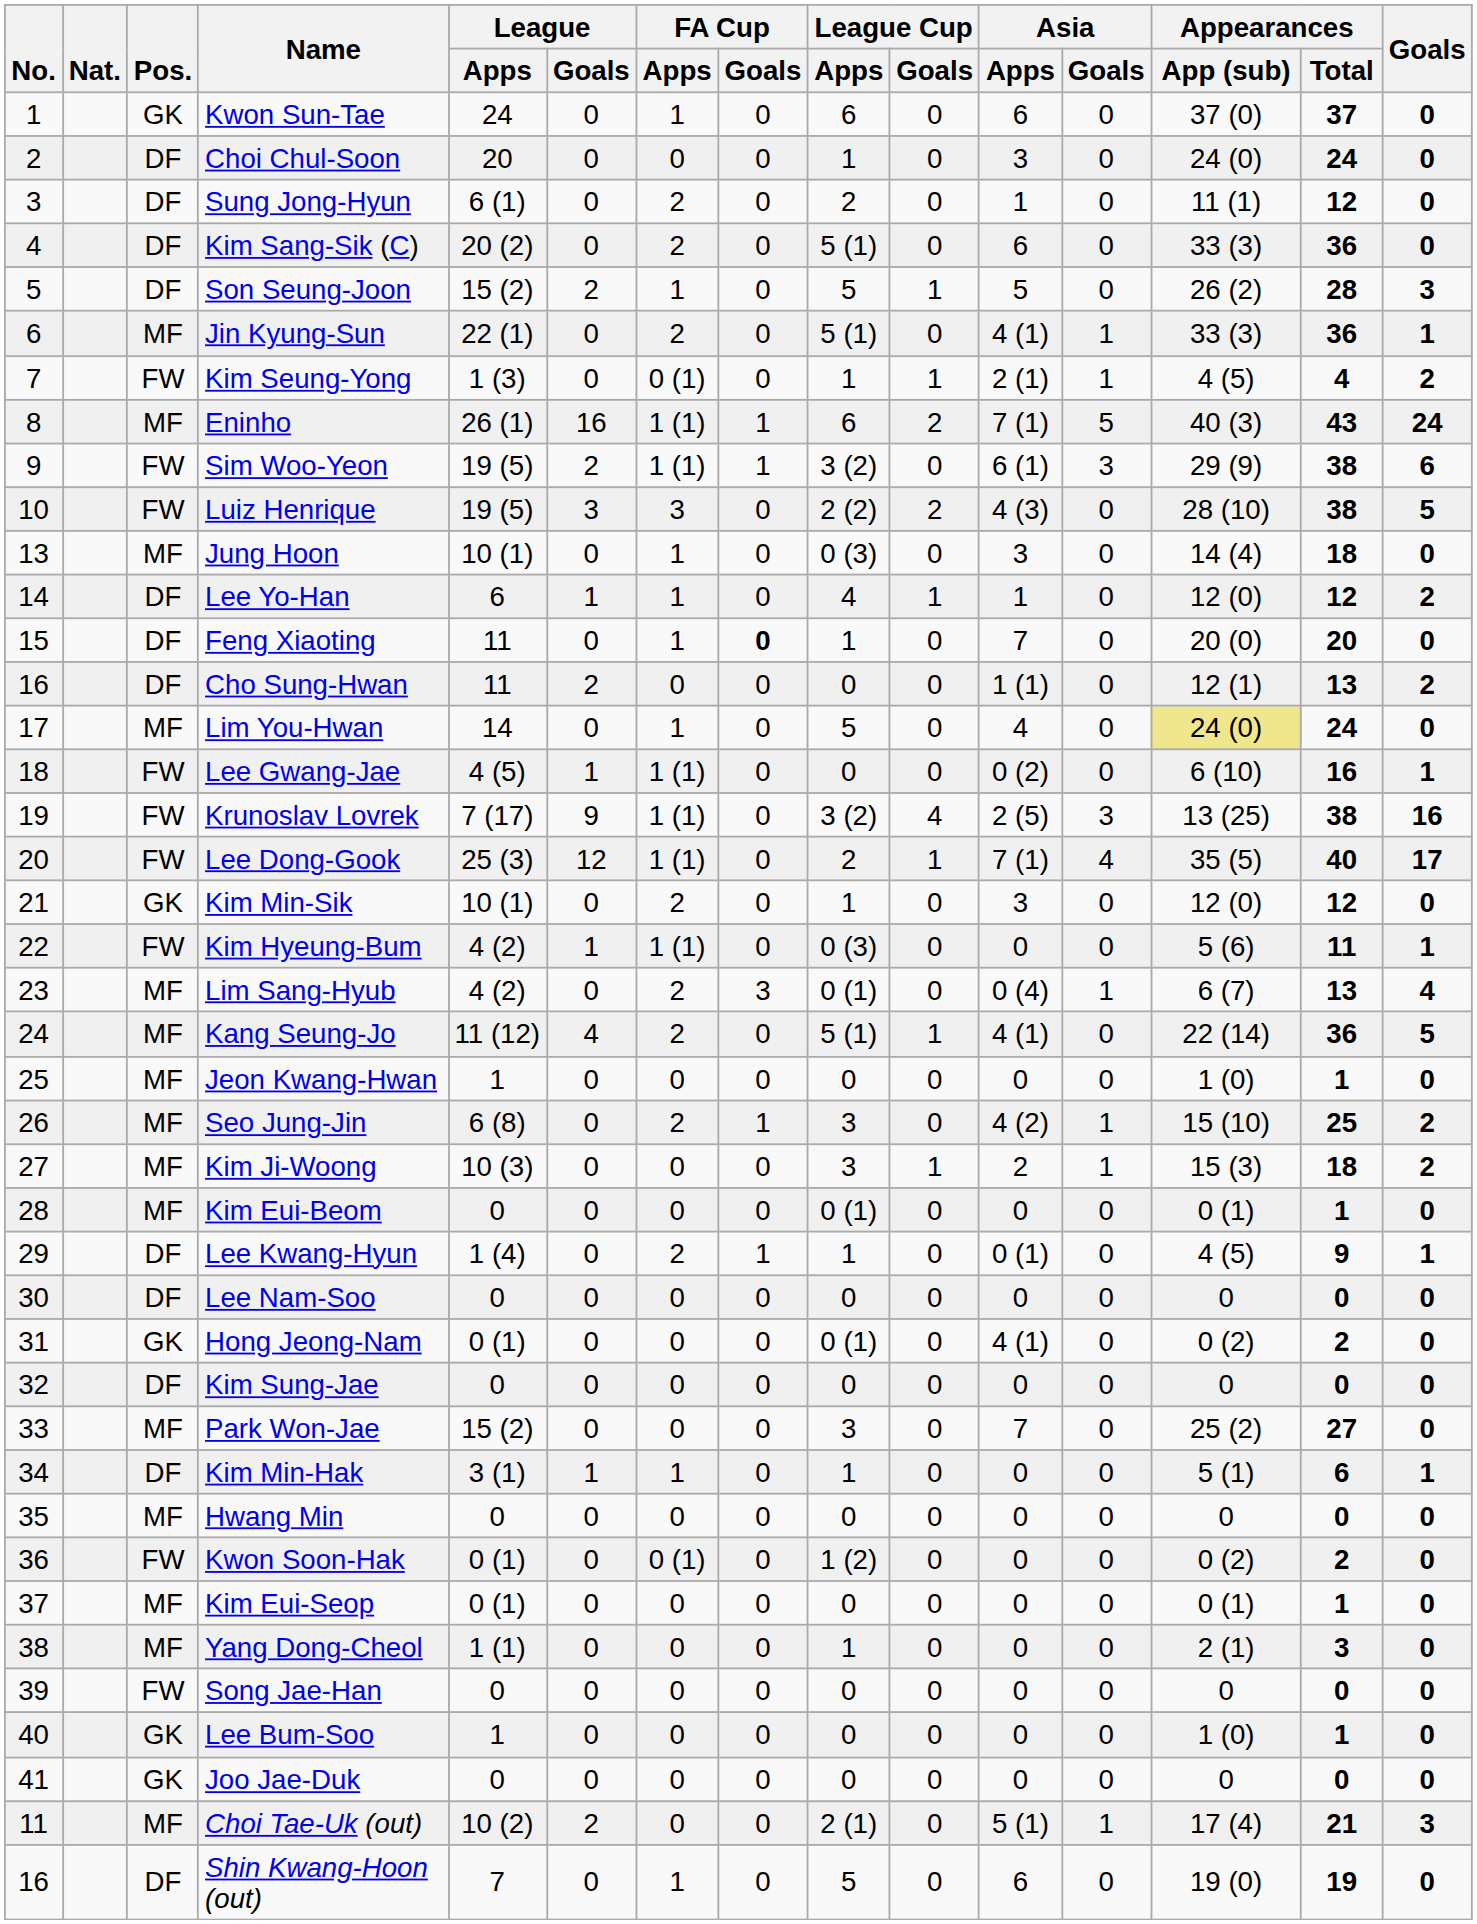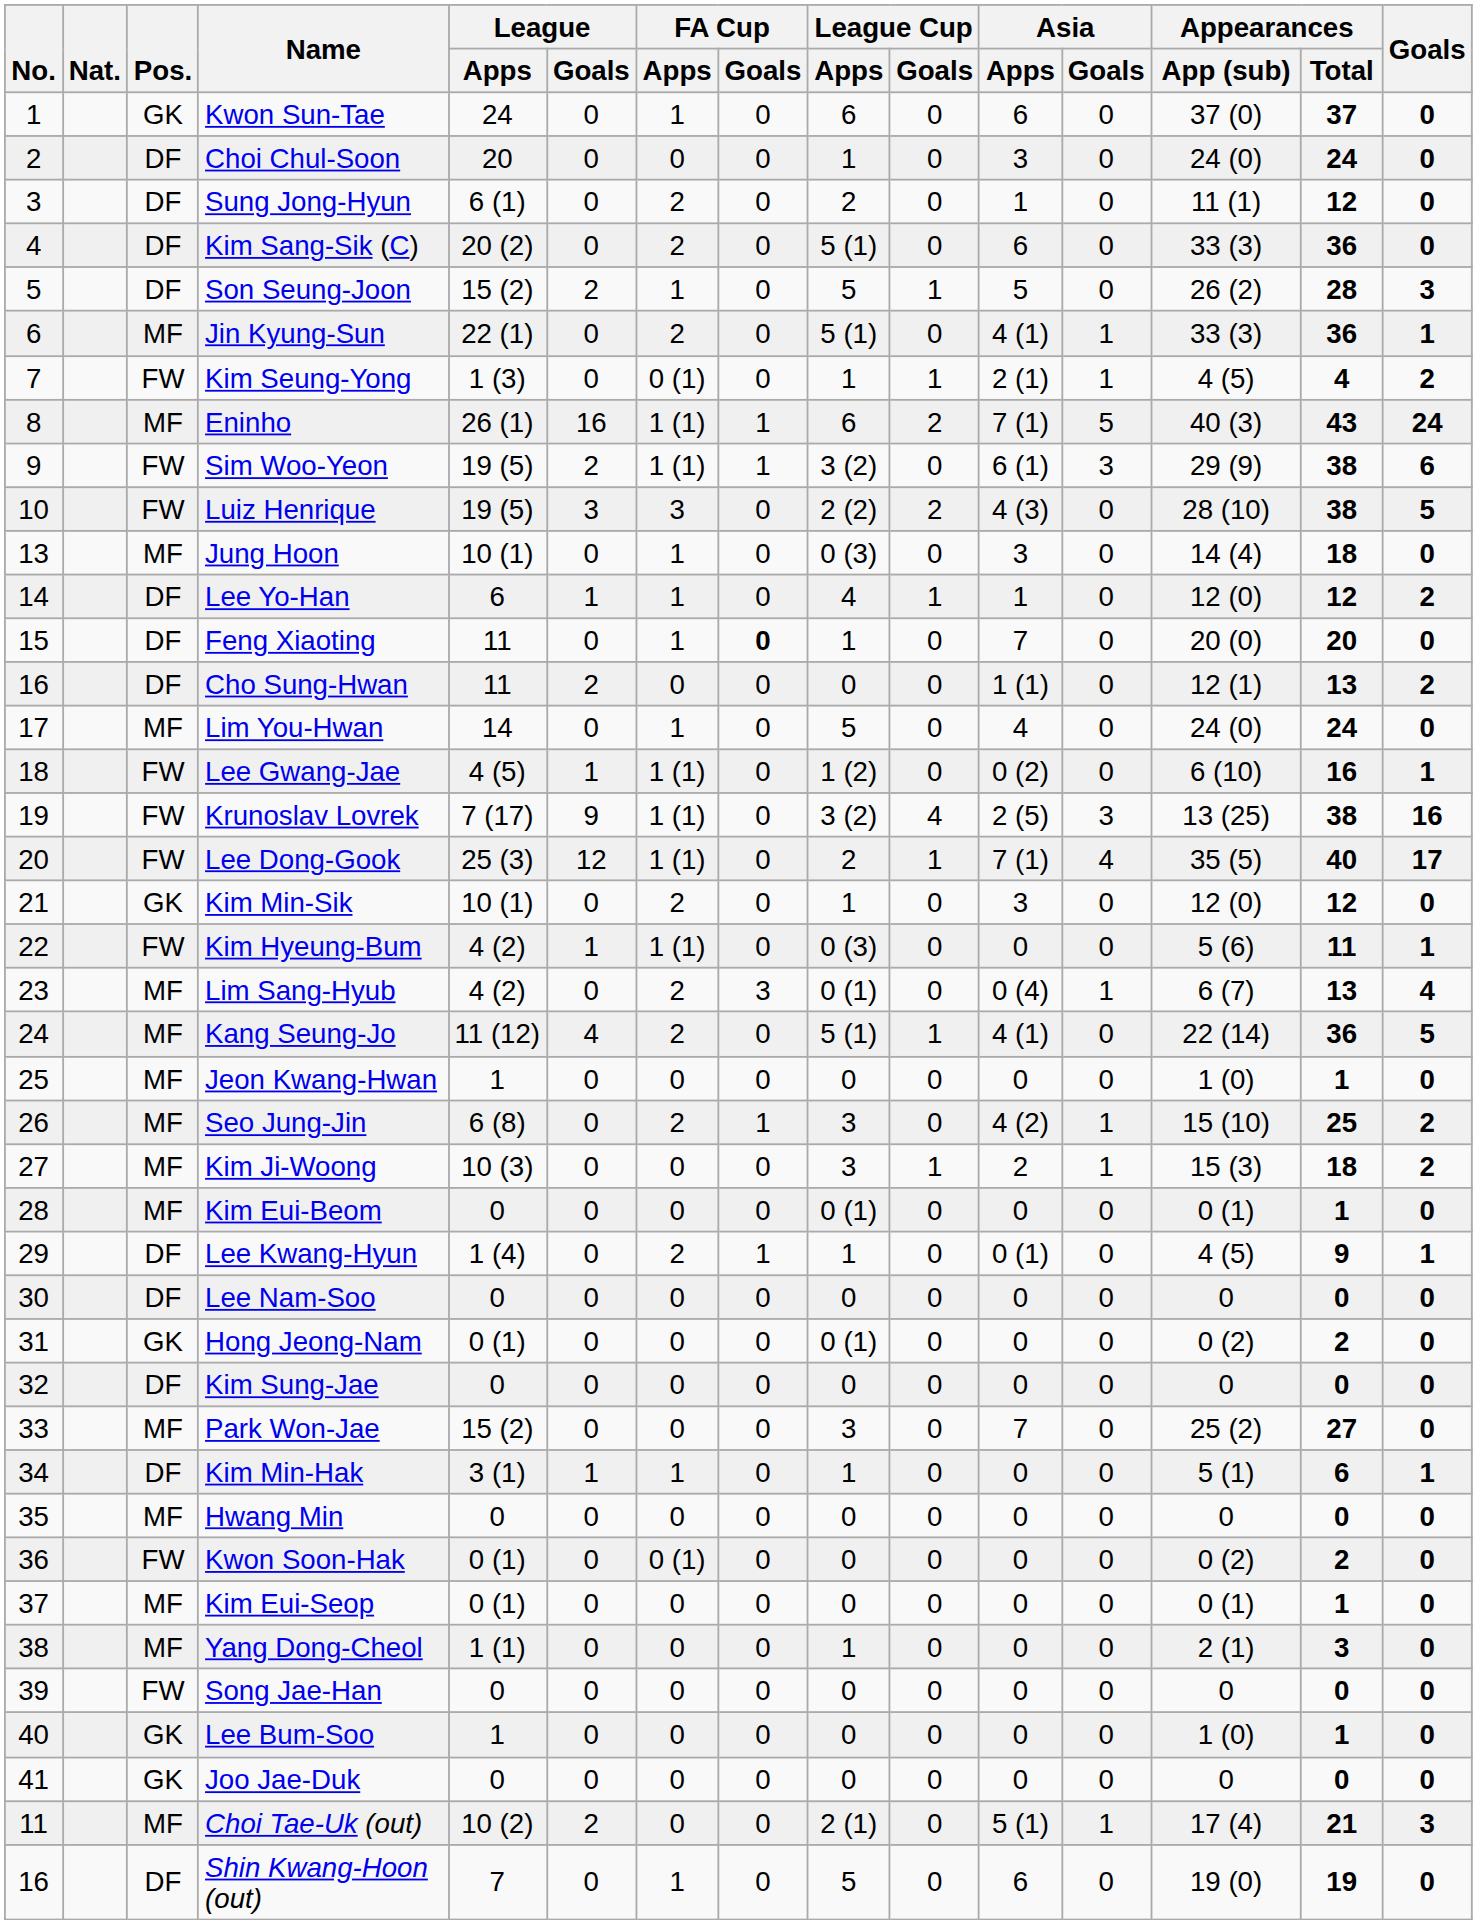Lim You-Hwan | Appearances / App (sub): khaki background -> no background
Lee Gwang-Jae | League Cup / Apps: 0 -> 1 (2)
Hong Jeong-Nam | Asia / Apps: 4 (1) -> 0
Kwon Soon-Hak | League Cup / Apps: 1 (2) -> 0
